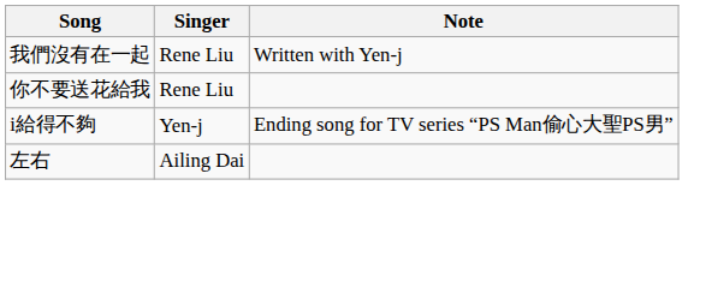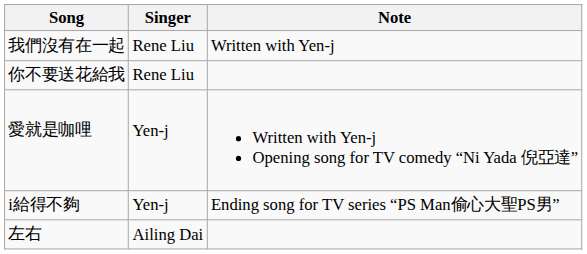+ row: 愛就是咖哩 | Yen-j | Written with Yen-j Opening song for TV comedy “Ni Yada 倪亞達”
